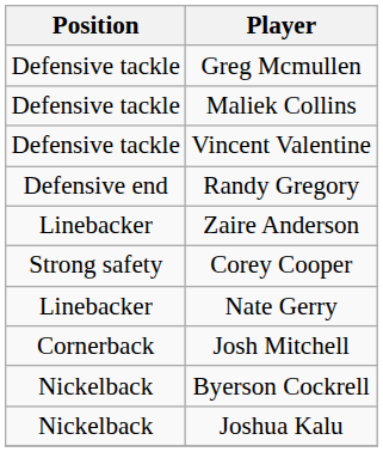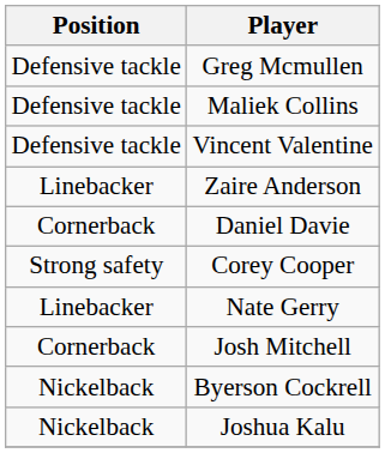- row: Defensive end | Randy Gregory
+ row: Cornerback | Daniel Davie
